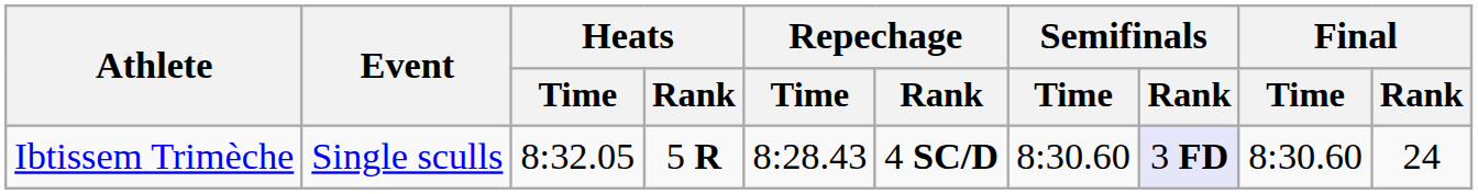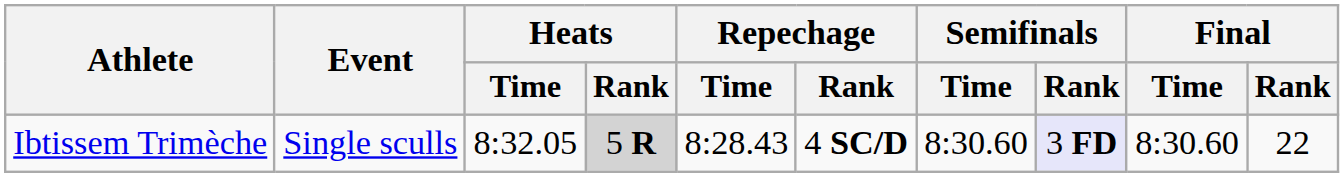Ibtissem Trimèche | Heats / Rank: no background -> lightgrey background
Ibtissem Trimèche | Final / Rank: 24 -> 22
